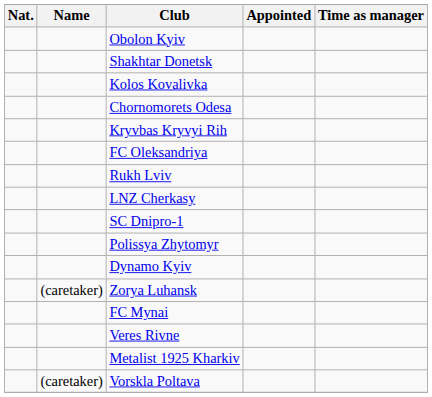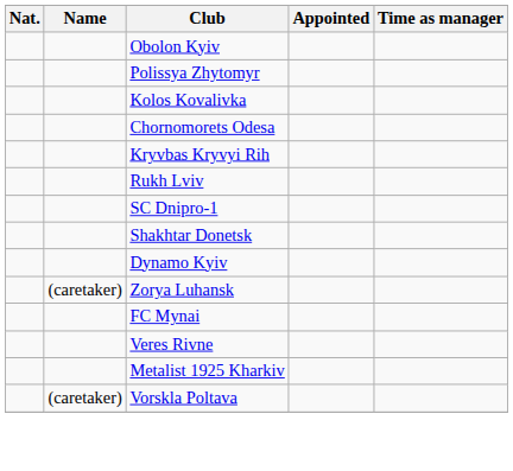rows swapped: Polissya Zhytomyr <-> Shakhtar Donetsk
- row: FC Oleksandriya
- row: LNZ Cherkasy
